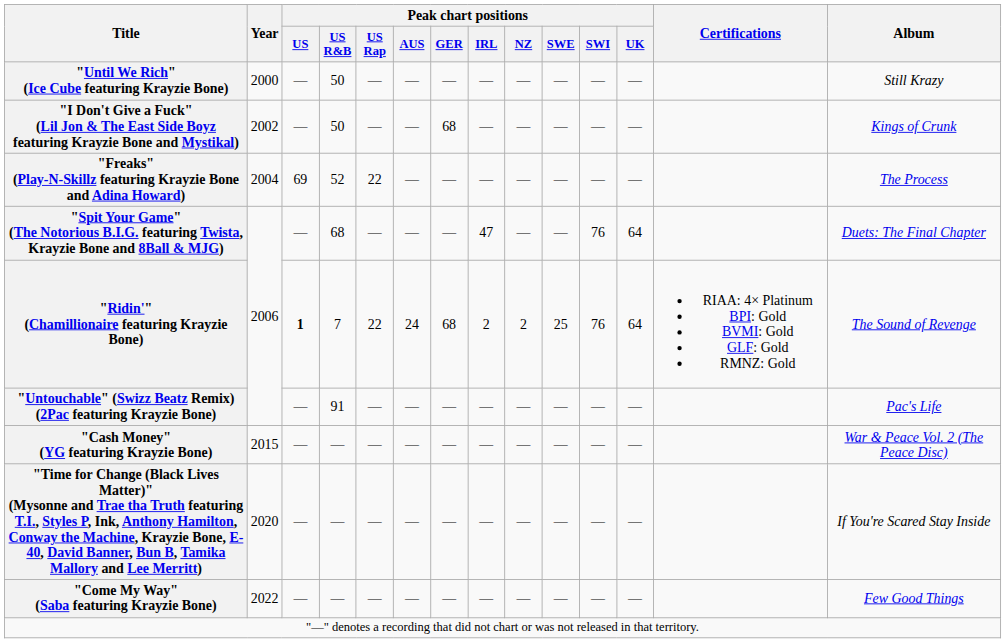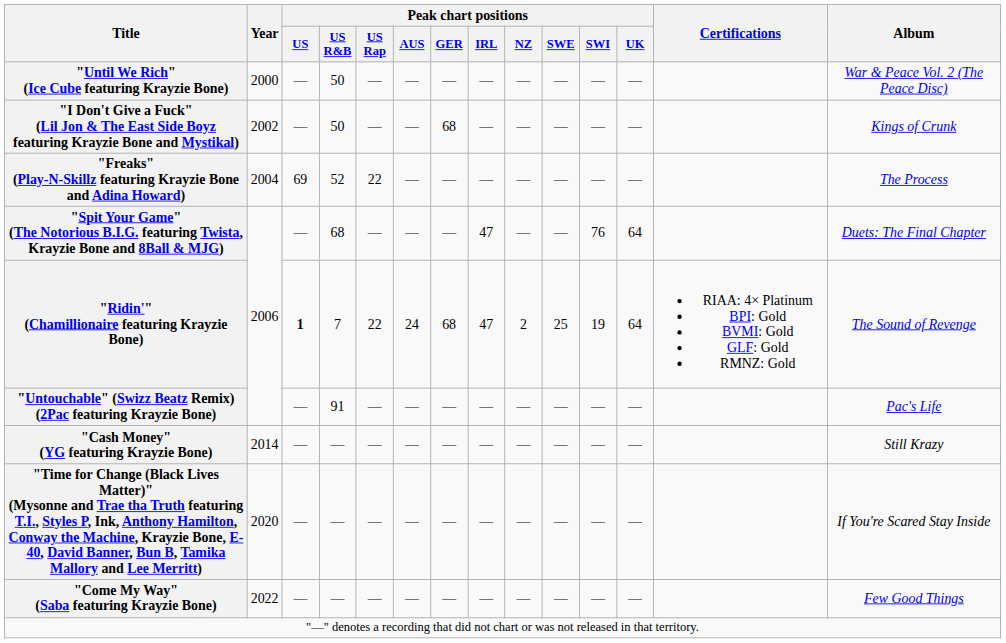"Until We Rich" (Ice Cube featuring Krayzie Bone) | Album: Still Krazy -> War & Peace Vol. 2 (The Peace Disc)
"Ridin'" (Chamillionaire featuring Krayzie Bone) | Peak chart positions / IRL: 2 -> 47
"Ridin'" (Chamillionaire featuring Krayzie Bone) | Peak chart positions / SWI: 76 -> 19
"Cash Money" (YG featuring Krayzie Bone) | Year: 2015 -> 2014
"Cash Money" (YG featuring Krayzie Bone) | Album: War & Peace Vol. 2 (The Peace Disc) -> Still Krazy
